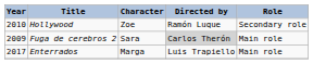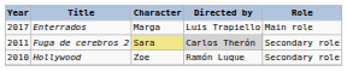rows swapped: Hollywood <-> Enterrados
Fuga de cerebros 2 | Year: 2009 -> 2011
Fuga de cerebros 2 | Character: no background -> khaki background
Fuga de cerebros 2 | Role: Main role -> Secondary role
